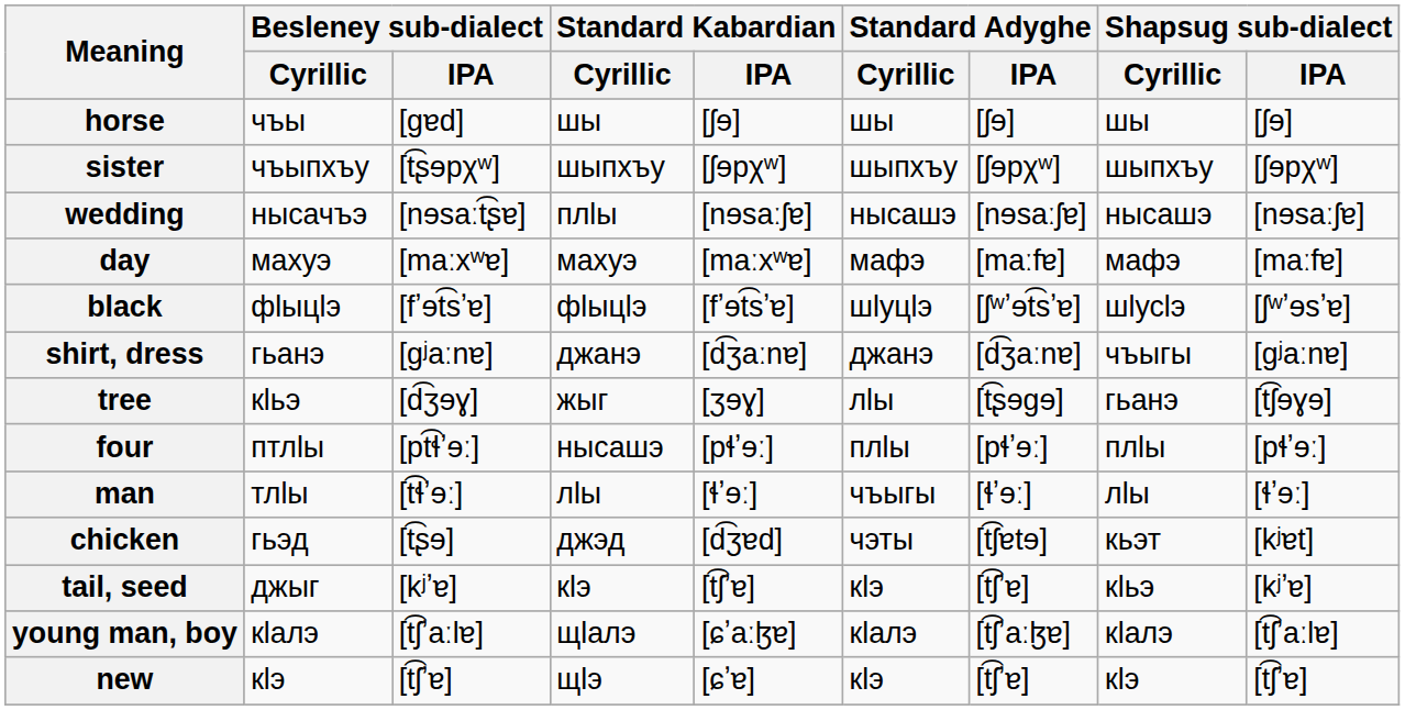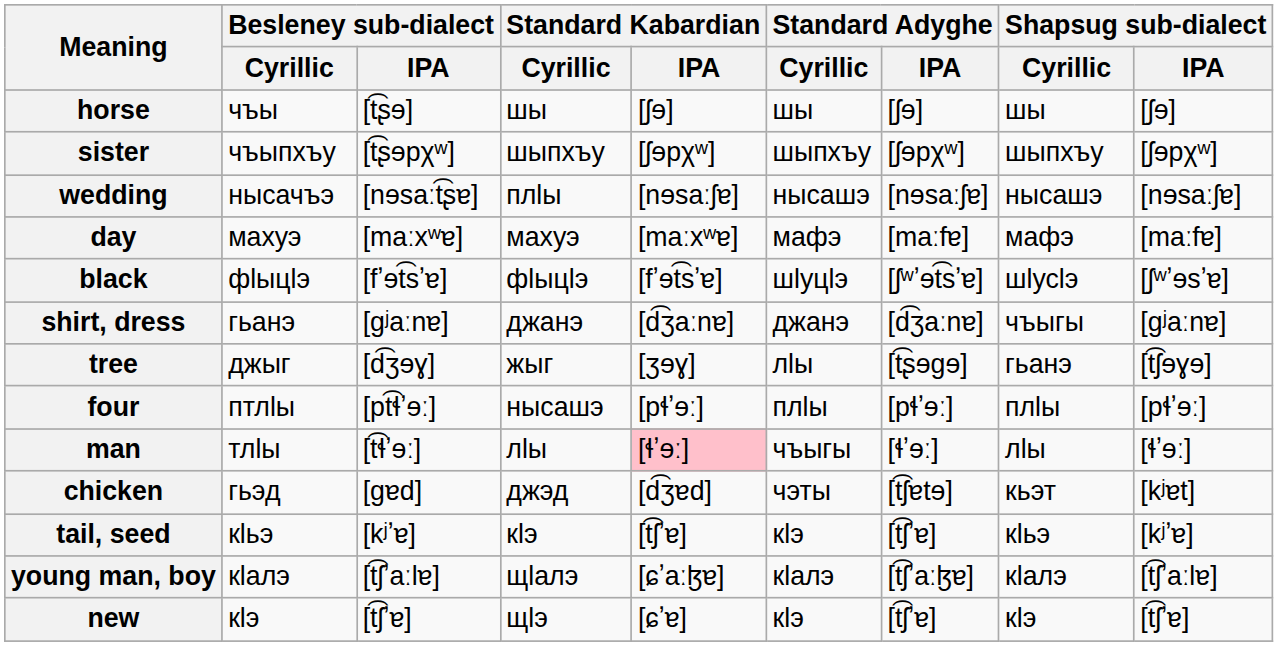horse | Besleney sub-dialect / IPA: [gɐd] -> [t͡ʂɘ]
tree | Besleney sub-dialect / Cyrillic: кӏьэ -> джыг
man | Standard Kabardian / IPA: no background -> pink background
chicken | Besleney sub-dialect / IPA: [t͡ʂɘ] -> [gɐd]
tail, seed | Besleney sub-dialect / Cyrillic: джыг -> кӏьэ
